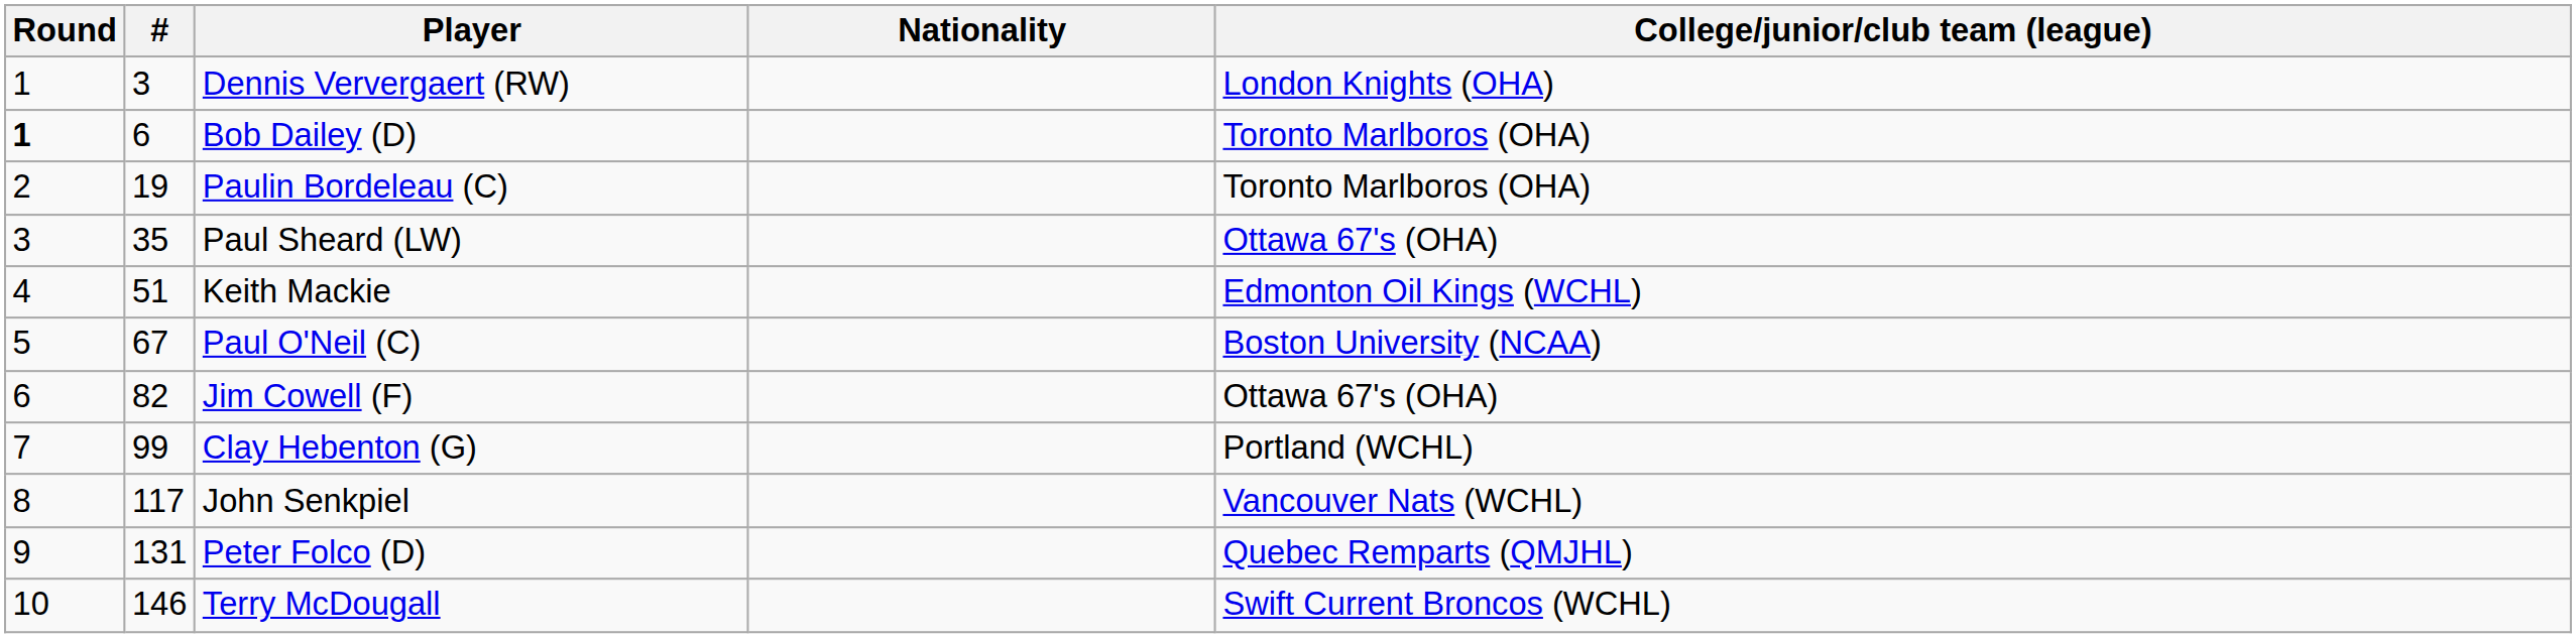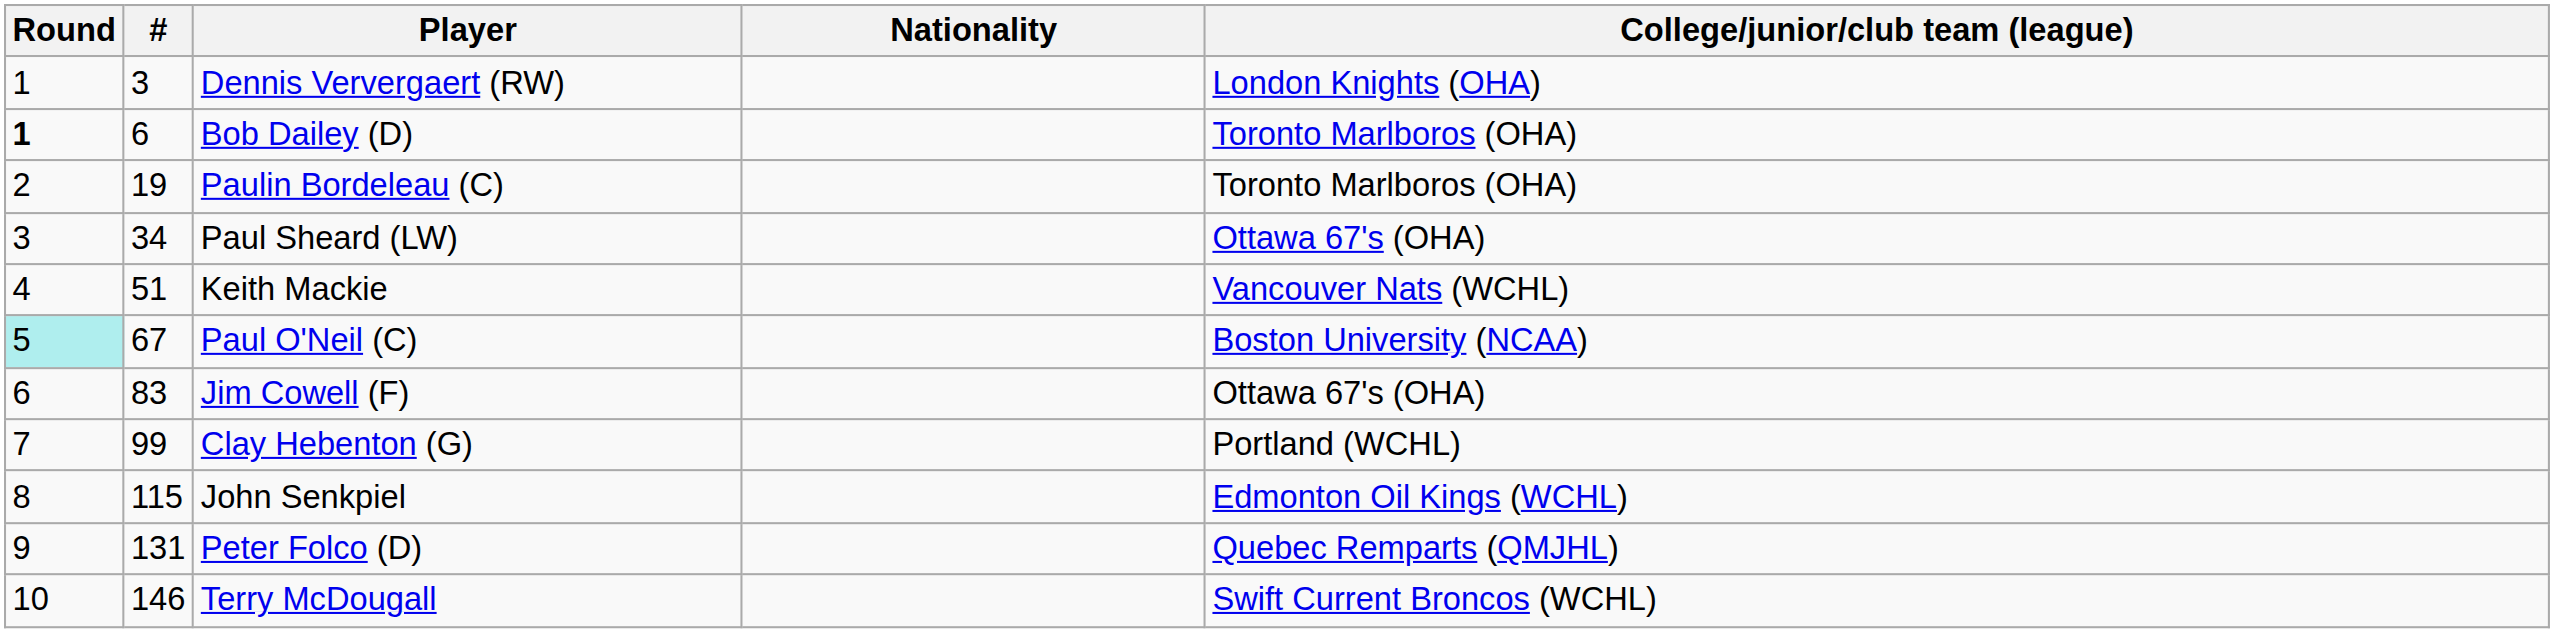Paul Sheard (LW) | #: 35 -> 34
Keith Mackie | College/junior/club team (league): Edmonton Oil Kings (WCHL) -> Vancouver Nats (WCHL)
Paul O'Neil (C) | Round: no background -> paleturquoise background
Jim Cowell (F) | #: 82 -> 83
John Senkpiel | #: 117 -> 115
John Senkpiel | College/junior/club team (league): Vancouver Nats (WCHL) -> Edmonton Oil Kings (WCHL)
